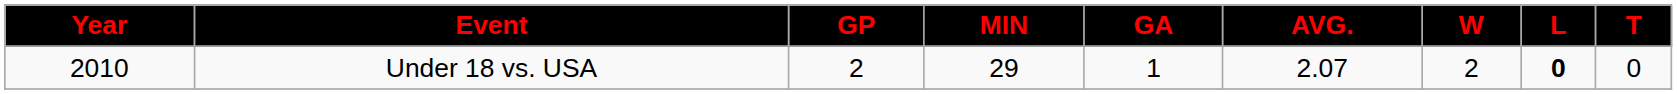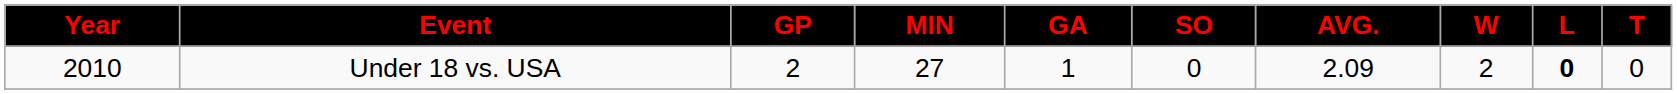+ column: SO | 0
Under 18 vs. USA | MIN: 29 -> 27
Under 18 vs. USA | AVG.: 2.07 -> 2.09
